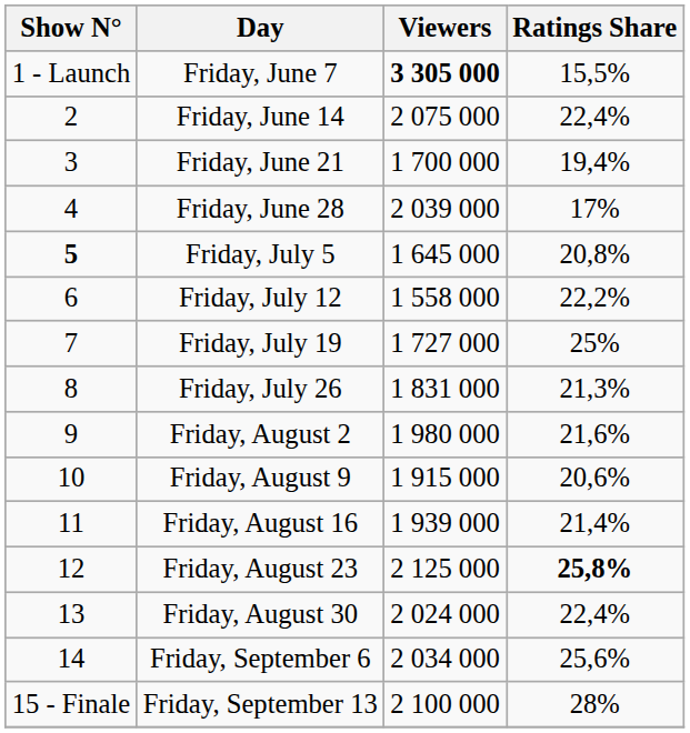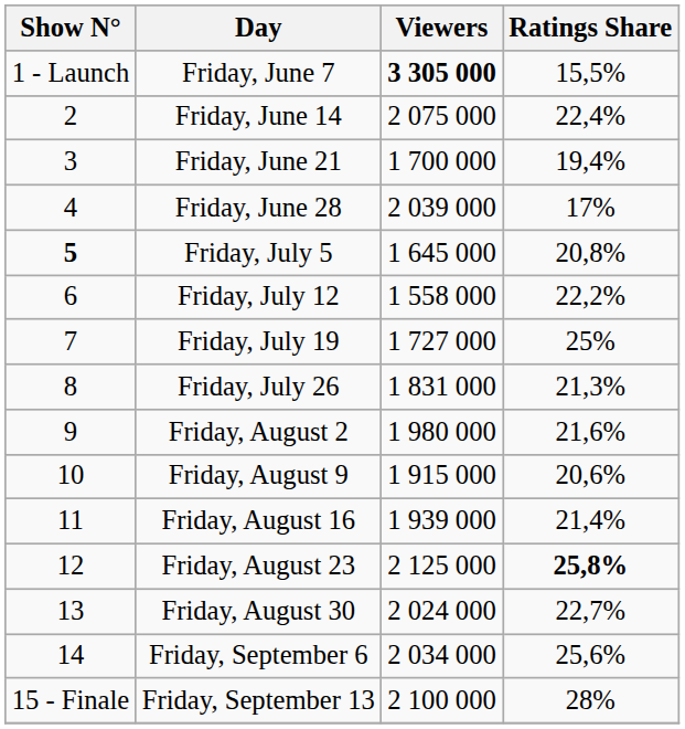Friday, August 30 | Ratings Share: 22,4% -> 22,7%
